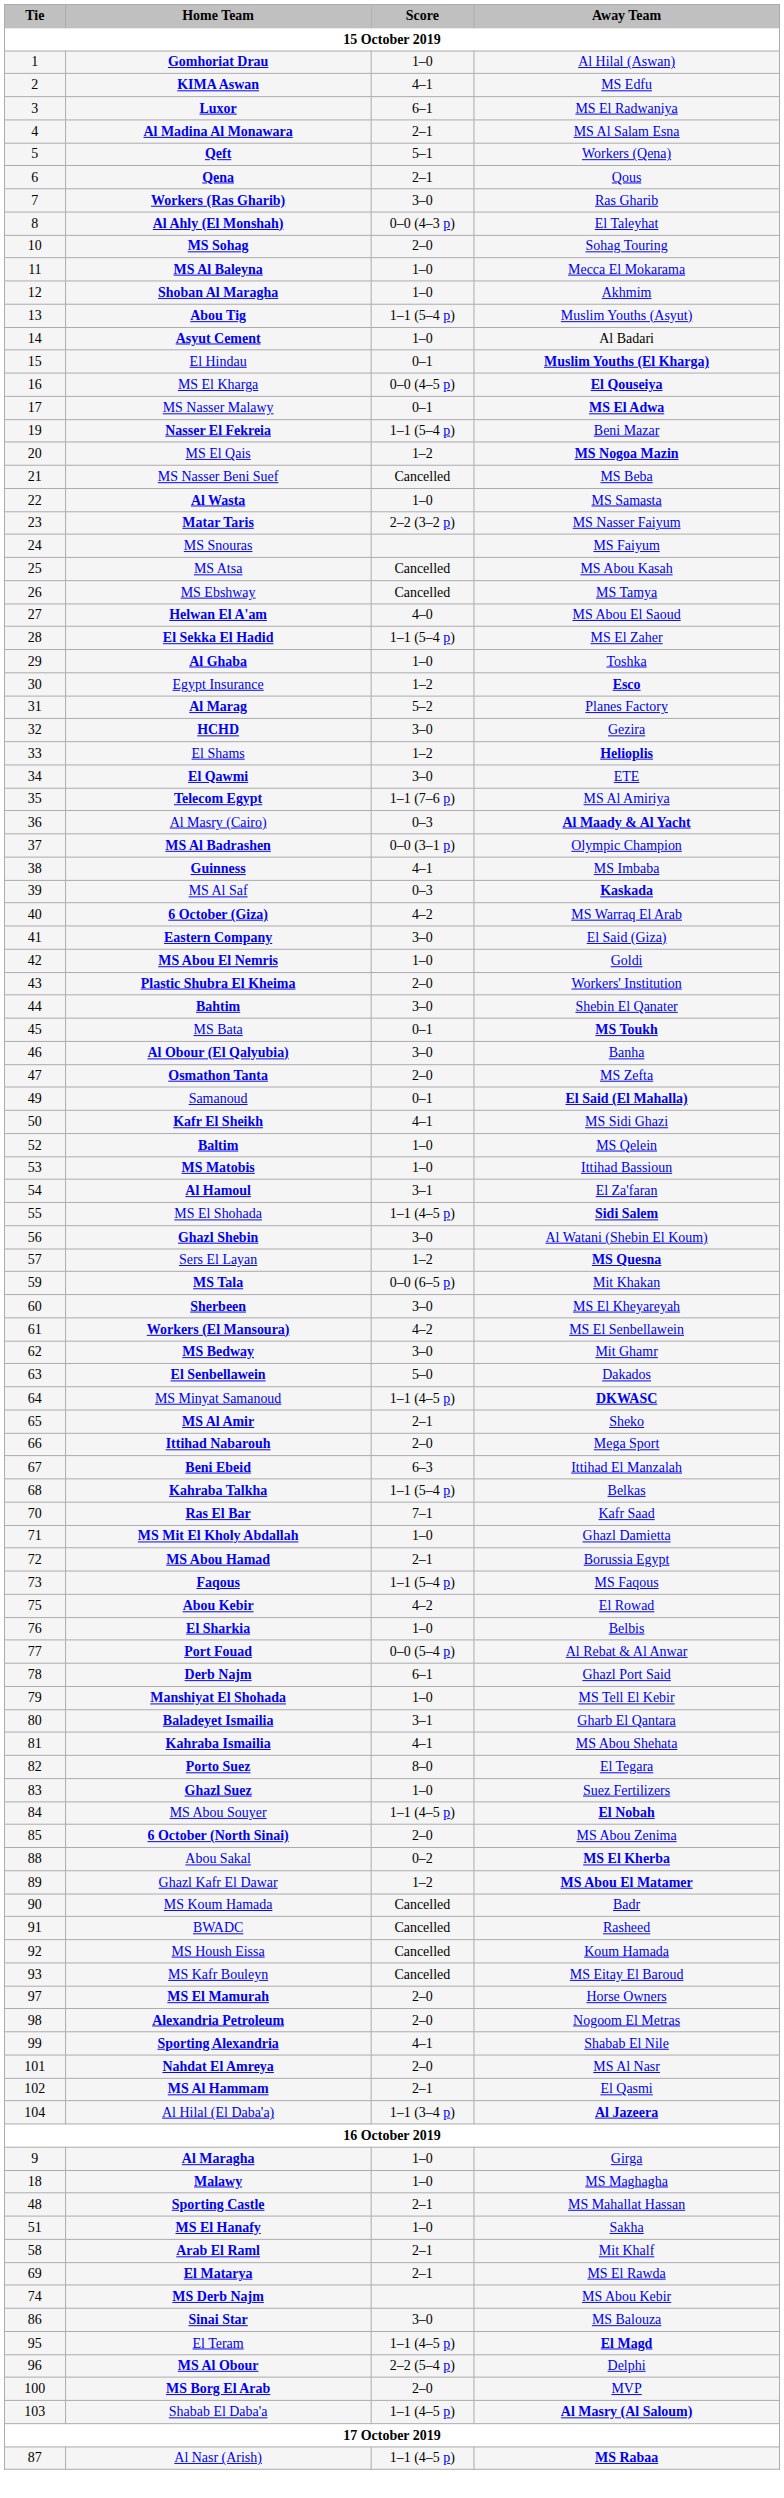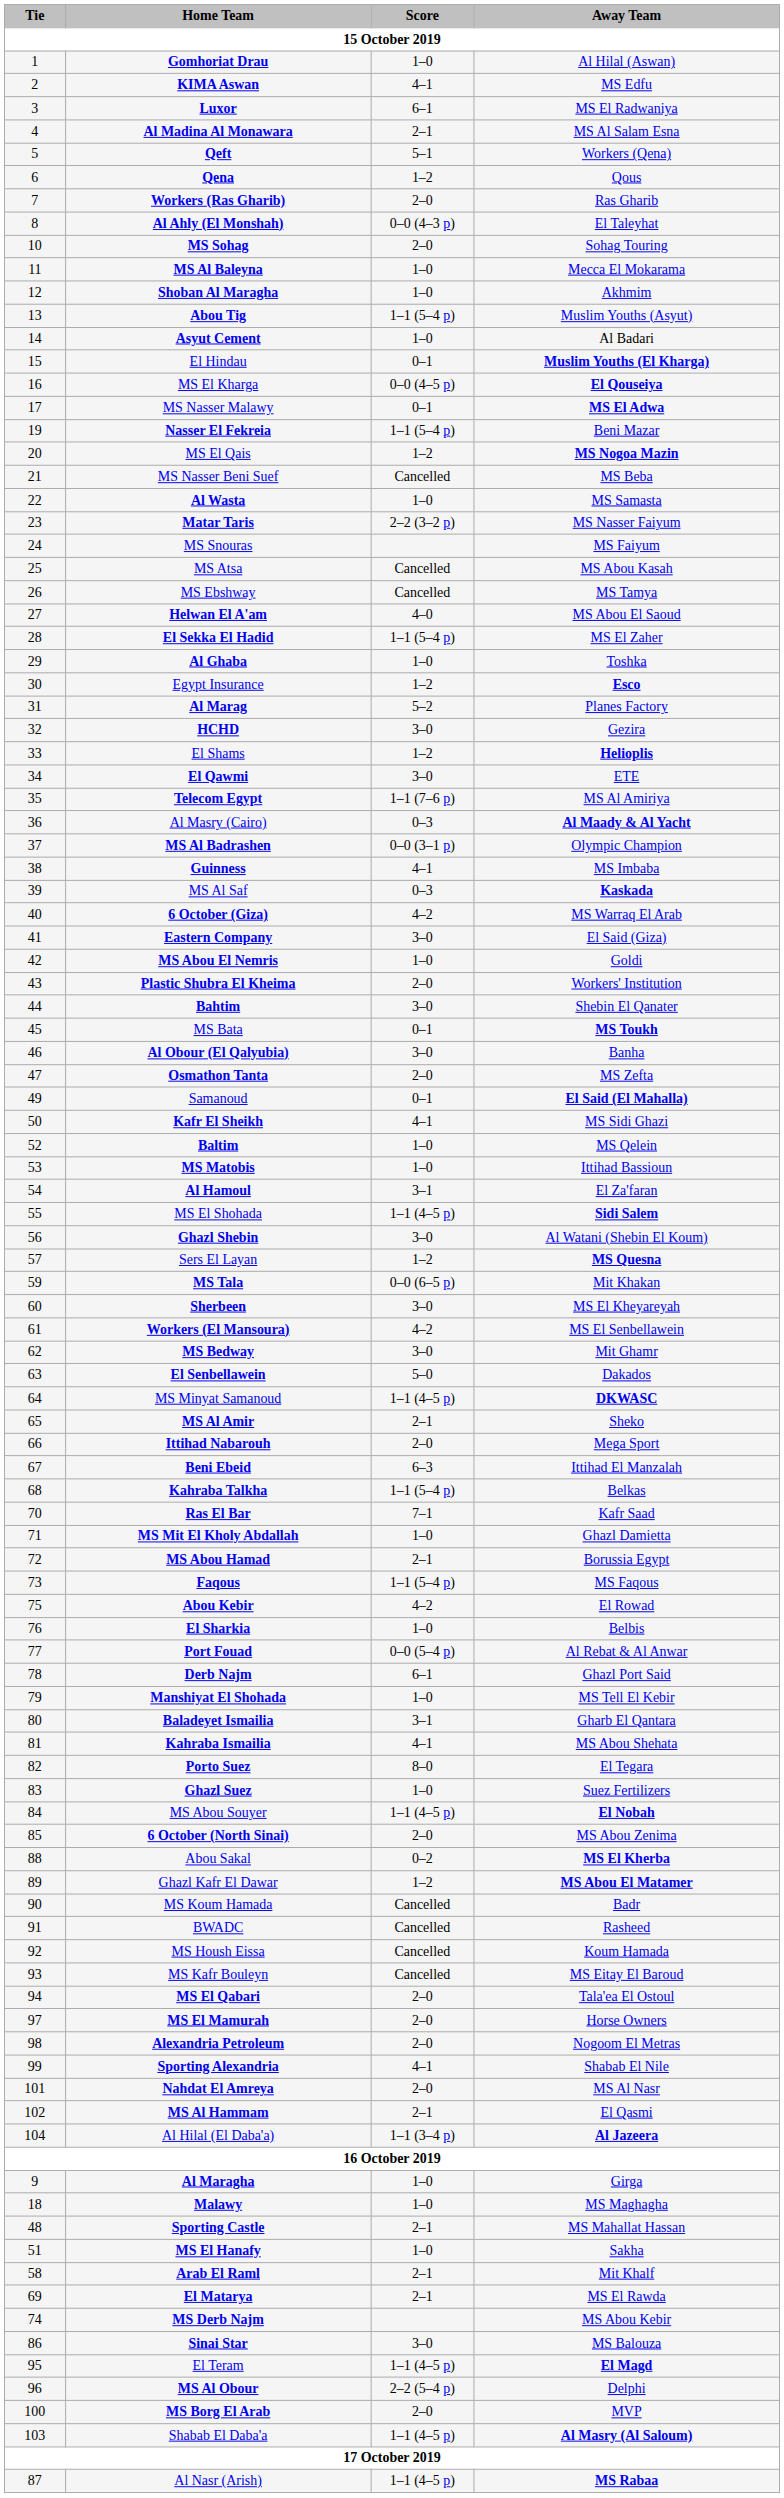Qena | Score: 2–1 -> 1–2
Workers (Ras Gharib) | Score: 3–0 -> 2–0
+ row: 94 | MS El Qabari | 2–0 | Tala'ea El Ostoul
